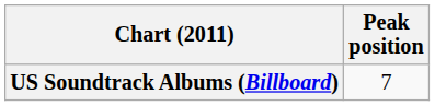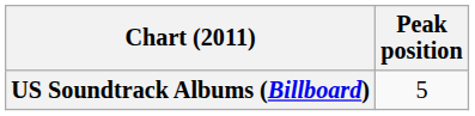US Soundtrack Albums (Billboard) | Peak position: 7 -> 5
